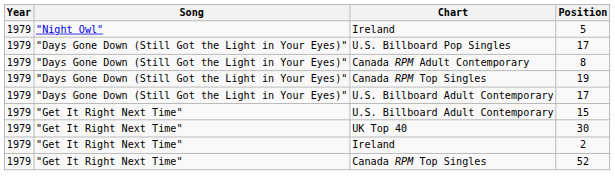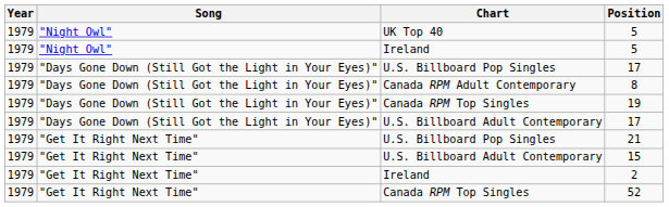+ row: 1979 | "Night Owl" | UK Top 40 | 5
+ row: 1979 | "Get It Right Next Time" | U.S. Billboard Pop Singles | 21
- row: 1979 | "Get It Right Next Time" | UK Top 40 | 30
